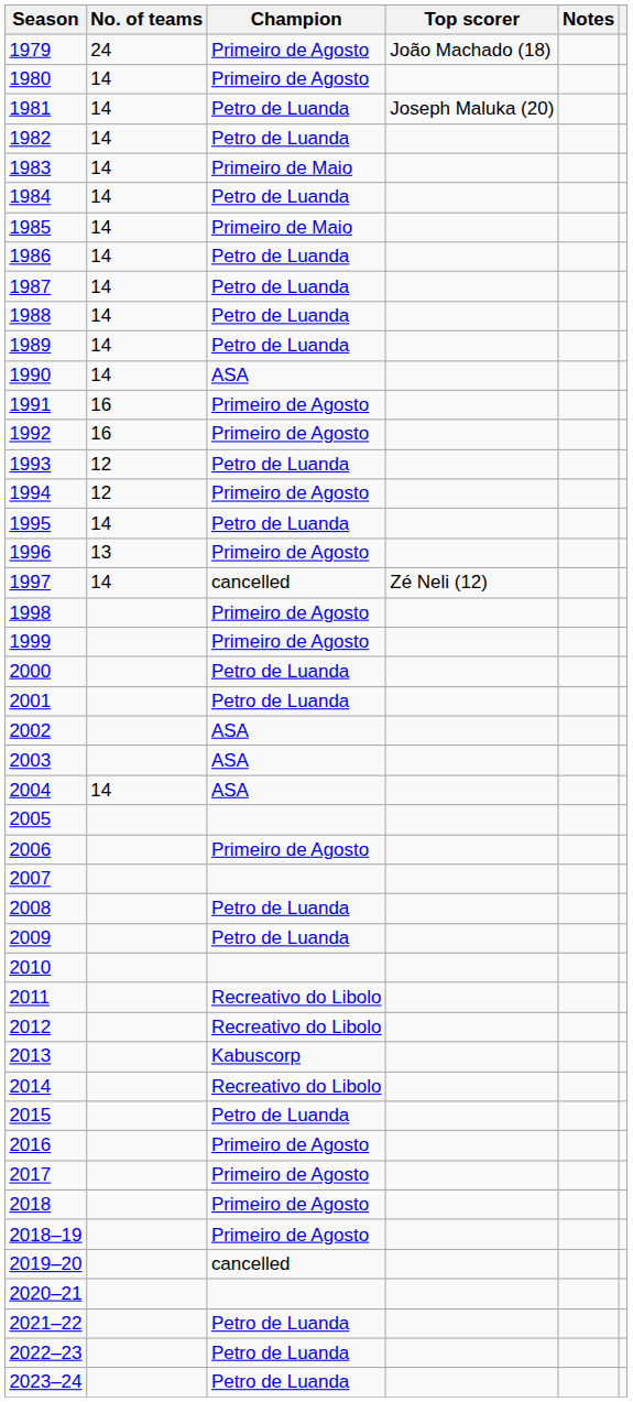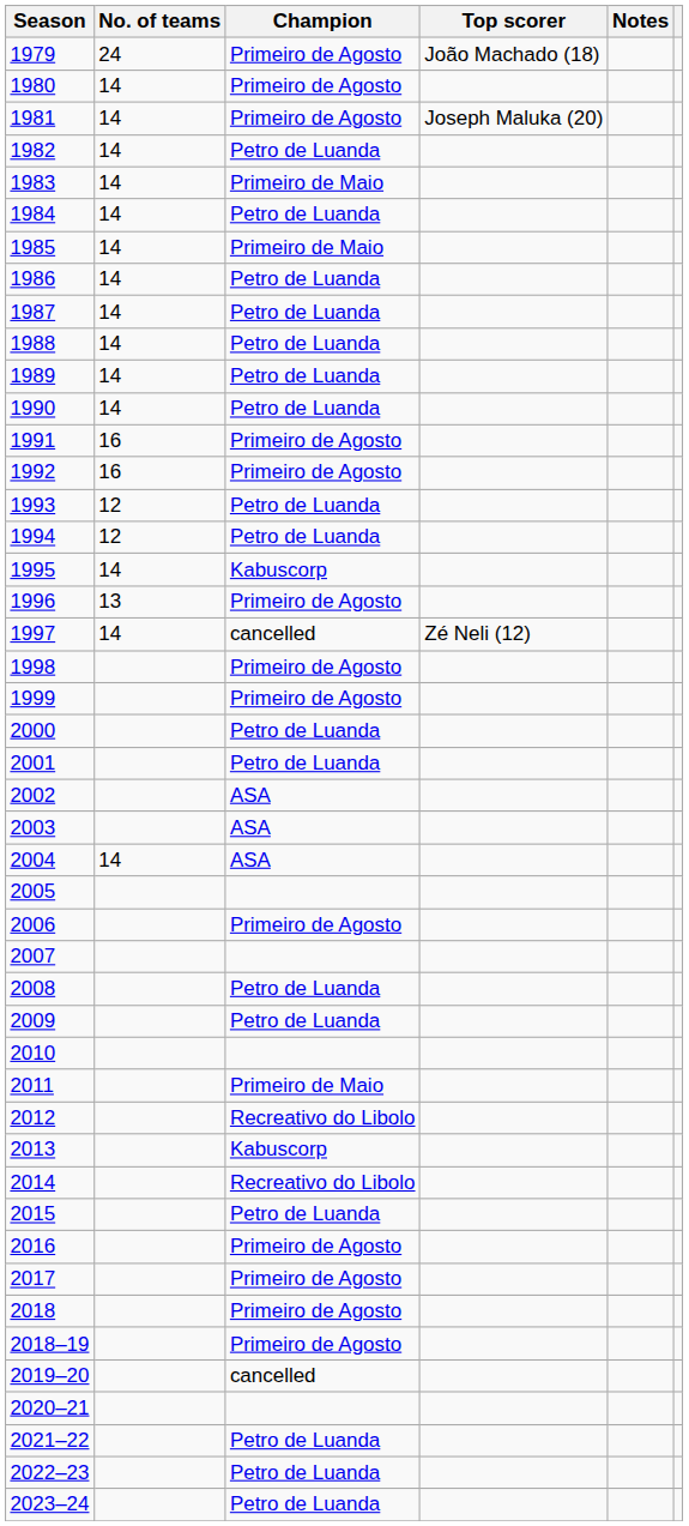1981 | Champion: Petro de Luanda -> Primeiro de Agosto
1990 | Champion: ASA -> Petro de Luanda
1994 | Champion: Primeiro de Agosto -> Petro de Luanda
1995 | Champion: Petro de Luanda -> Kabuscorp
2011 | Champion: Recreativo do Libolo -> Primeiro de Maio
